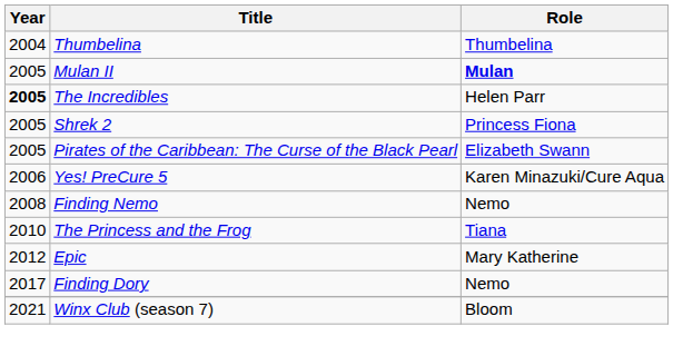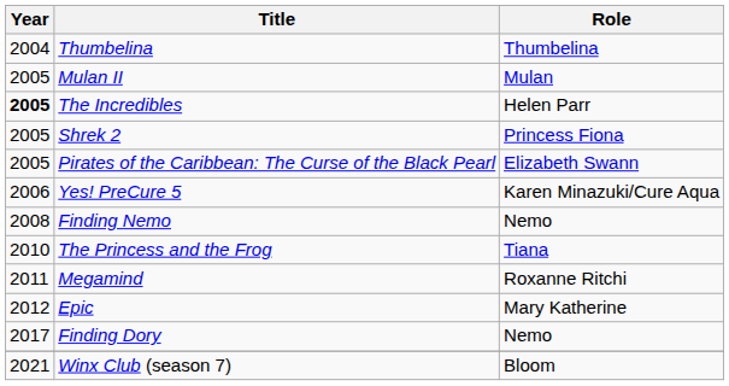Mulan II | Role: bold -> normal
+ row: 2011 | Megamind | Roxanne Ritchi
